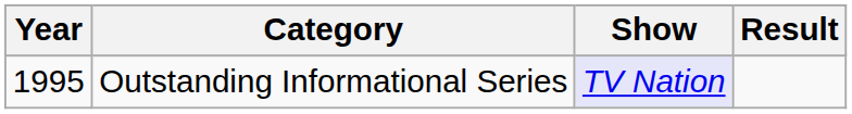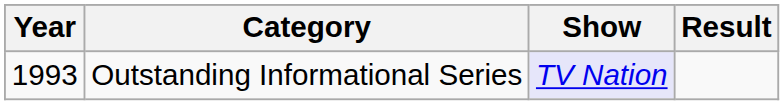Outstanding Informational Series | Year: 1995 -> 1993
